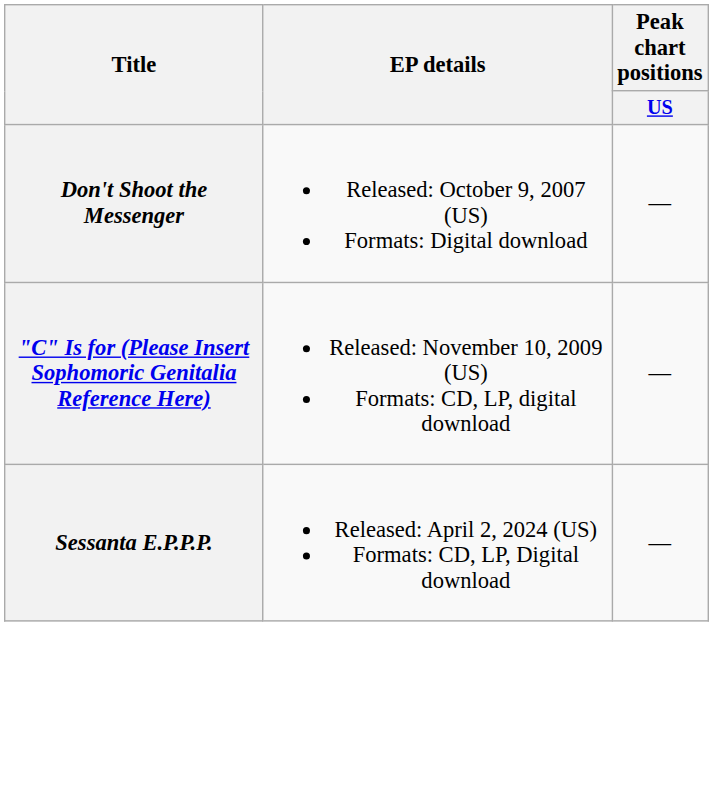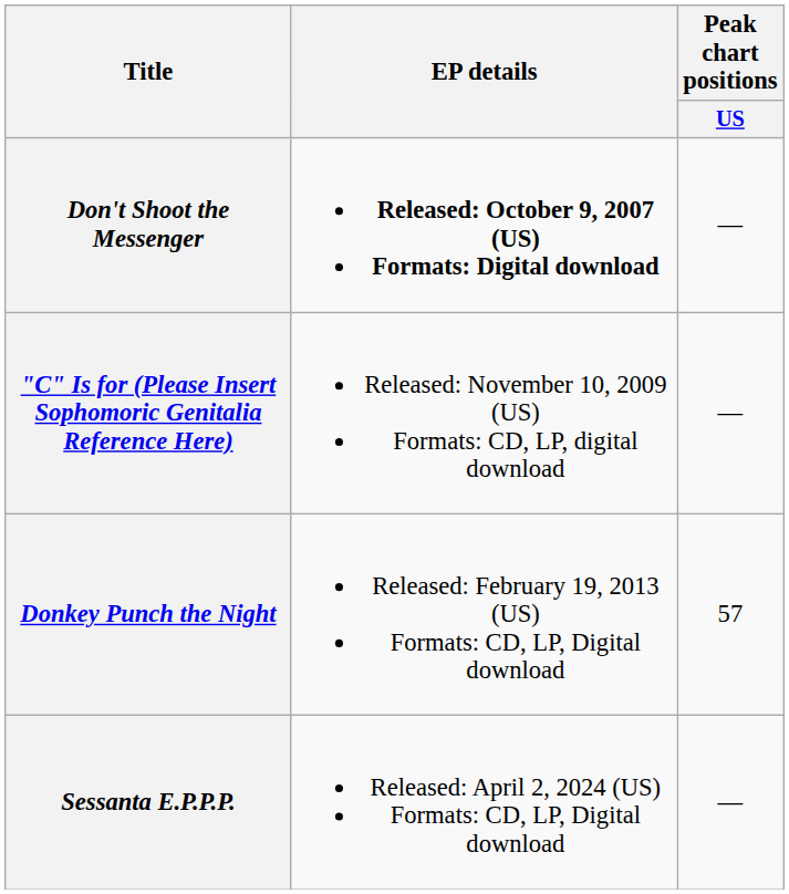Don't Shoot the Messenger | EP details: normal -> bold
+ row: Donkey Punch the Night | Released: February 19, 2013 (US) Formats: CD, LP, Digital download | 57
